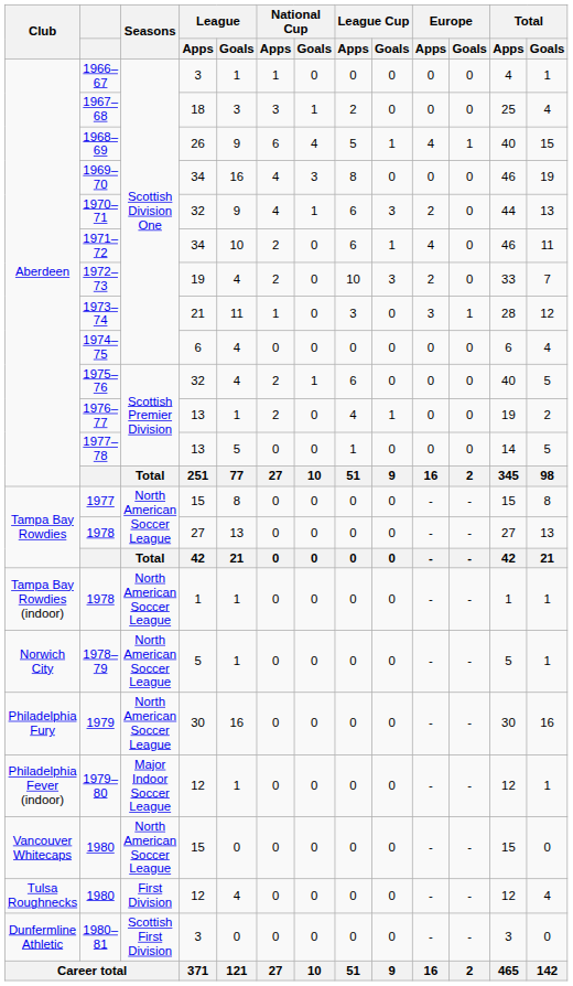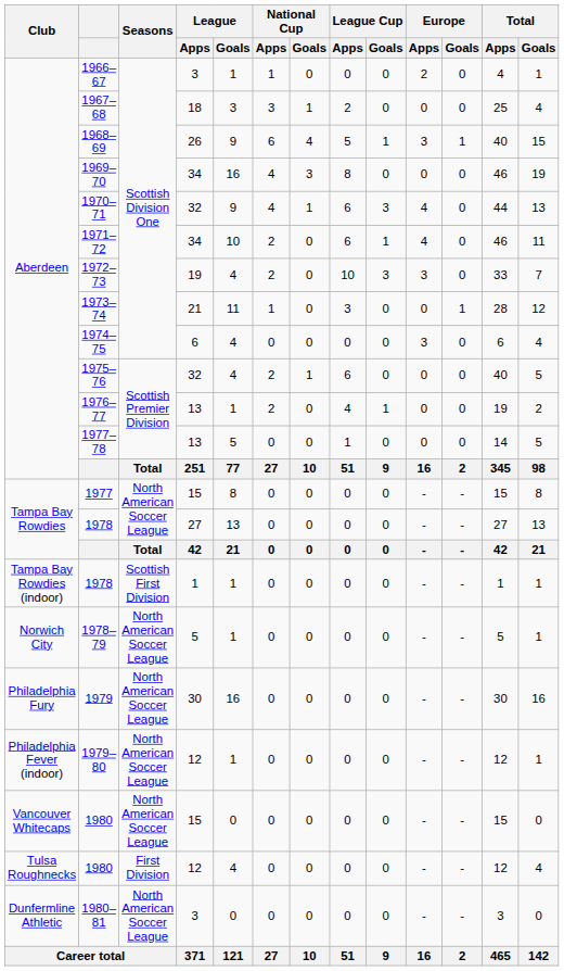1966–67 | Europe / Apps: 0 -> 2
1968–69 | Europe / Apps: 4 -> 3
1970–71 | Europe / Apps: 2 -> 4
1972–73 | Europe / Apps: 2 -> 3
1973–74 | Europe / Apps: 3 -> 0
1974–75 | Europe / Apps: 0 -> 3
1978 / 1 | Seasons: North American Soccer League -> Scottish First Division
1979–80 | Seasons: Major Indoor Soccer League -> North American Soccer League
1980–81 | Seasons: Scottish First Division -> North American Soccer League
